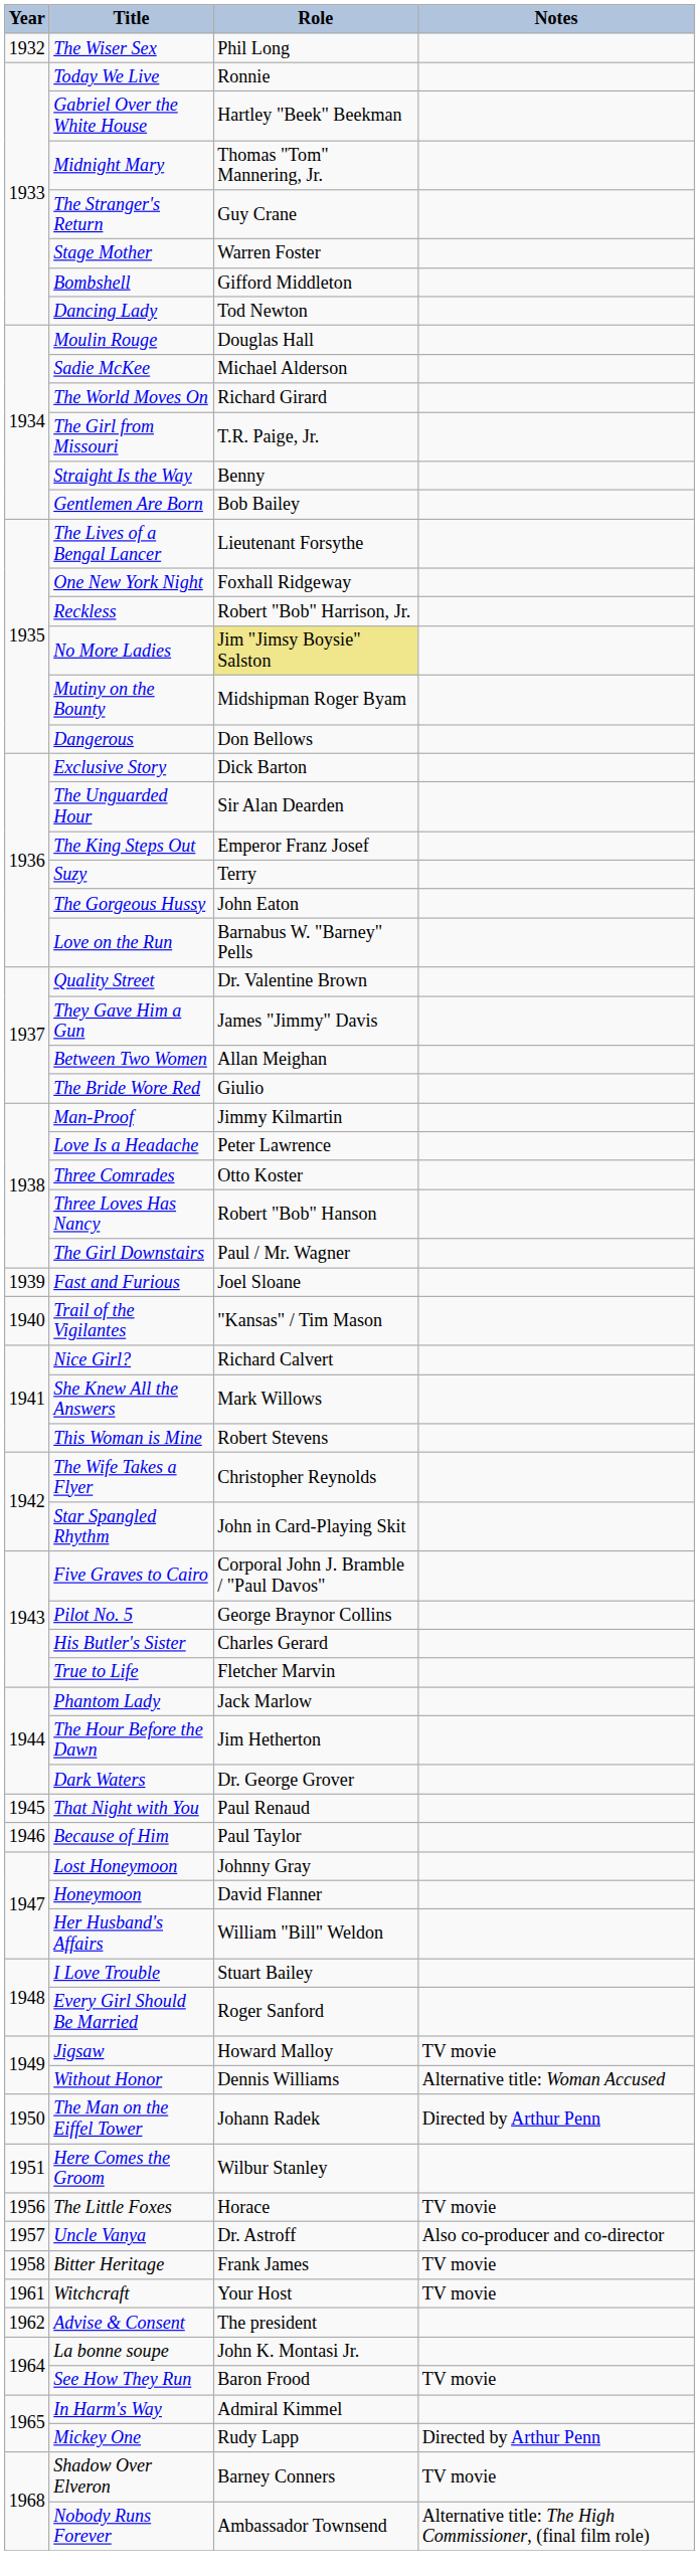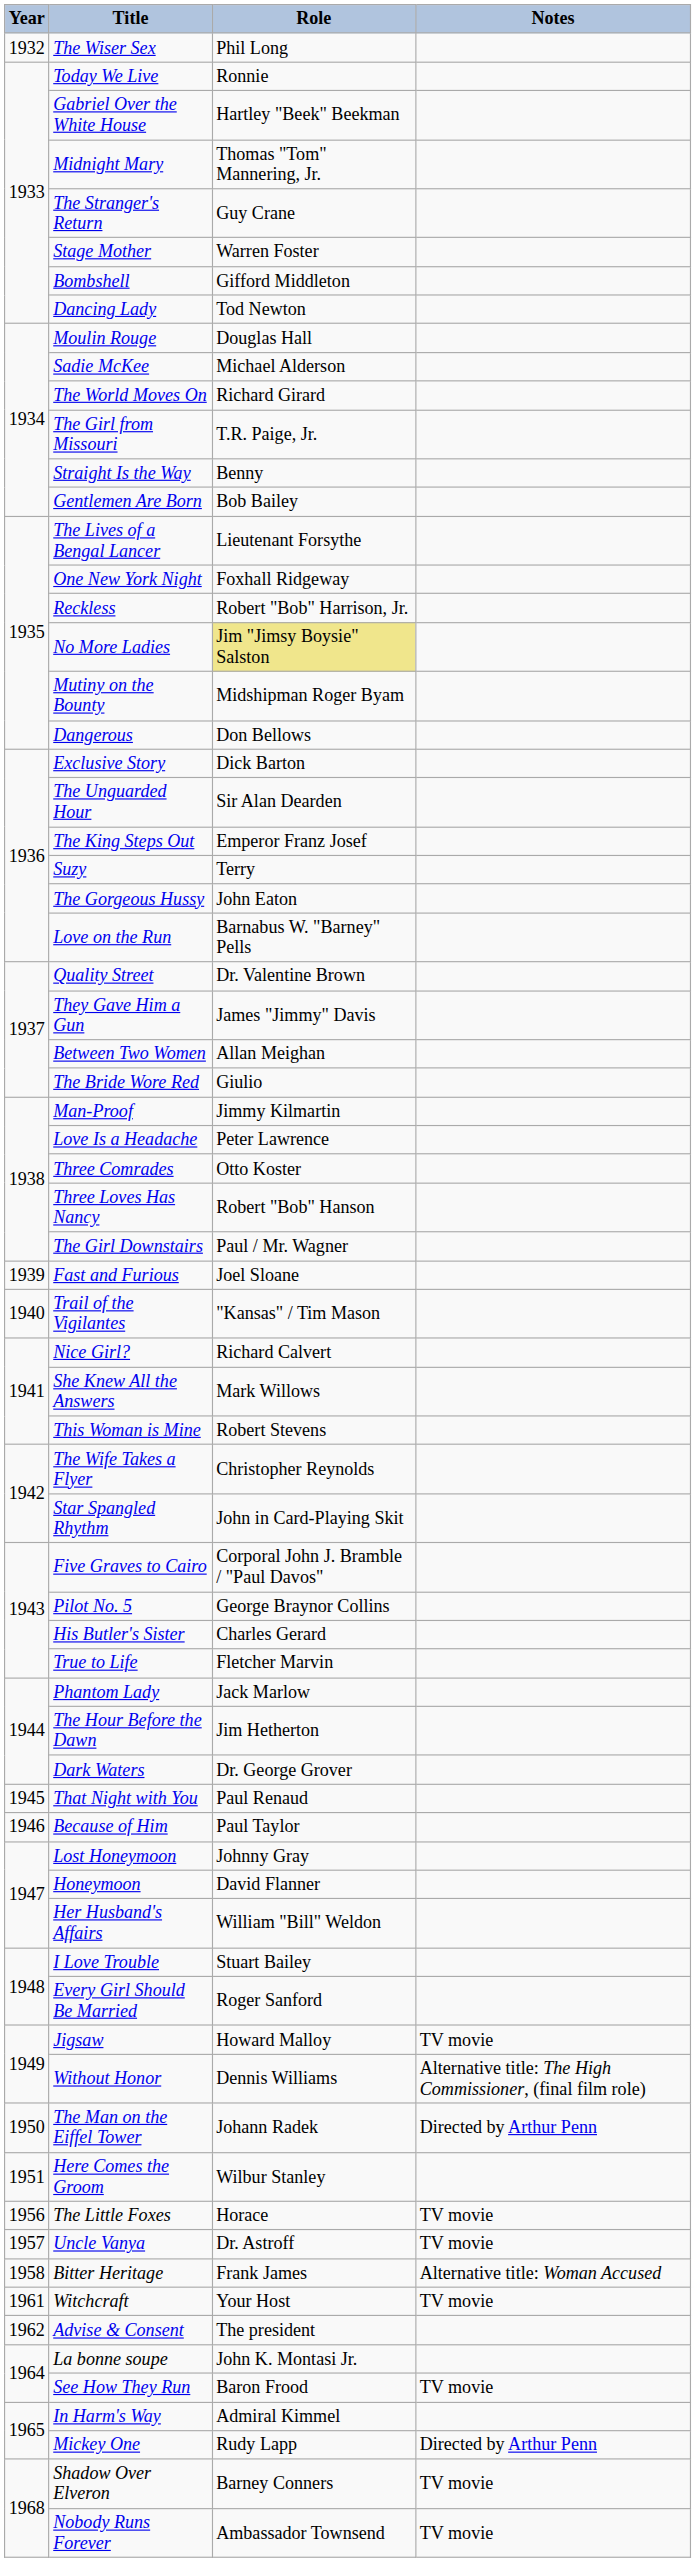Without Honor | Notes: Alternative title: Woman Accused -> Alternative title: The High Commissioner, (final film role)
Uncle Vanya | Notes: Also co-producer and co-director -> TV movie
Bitter Heritage | Notes: TV movie -> Alternative title: Woman Accused
Nobody Runs Forever | Notes: Alternative title: The High Commissioner, (final film role) -> TV movie
